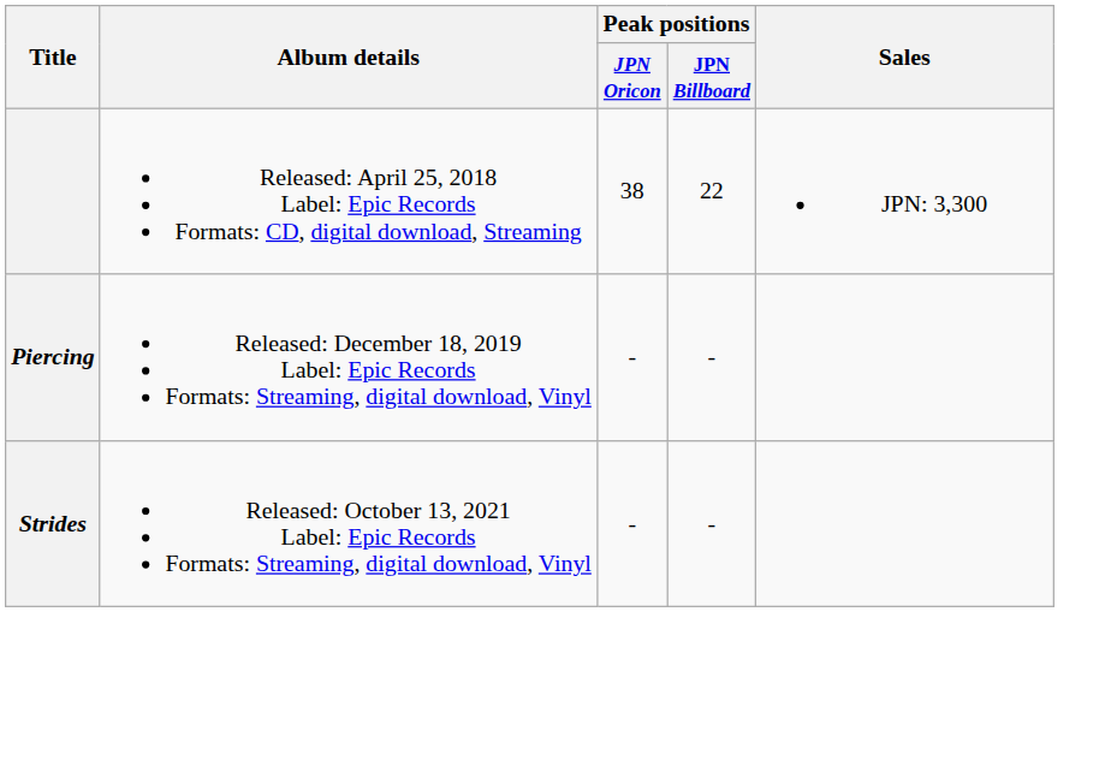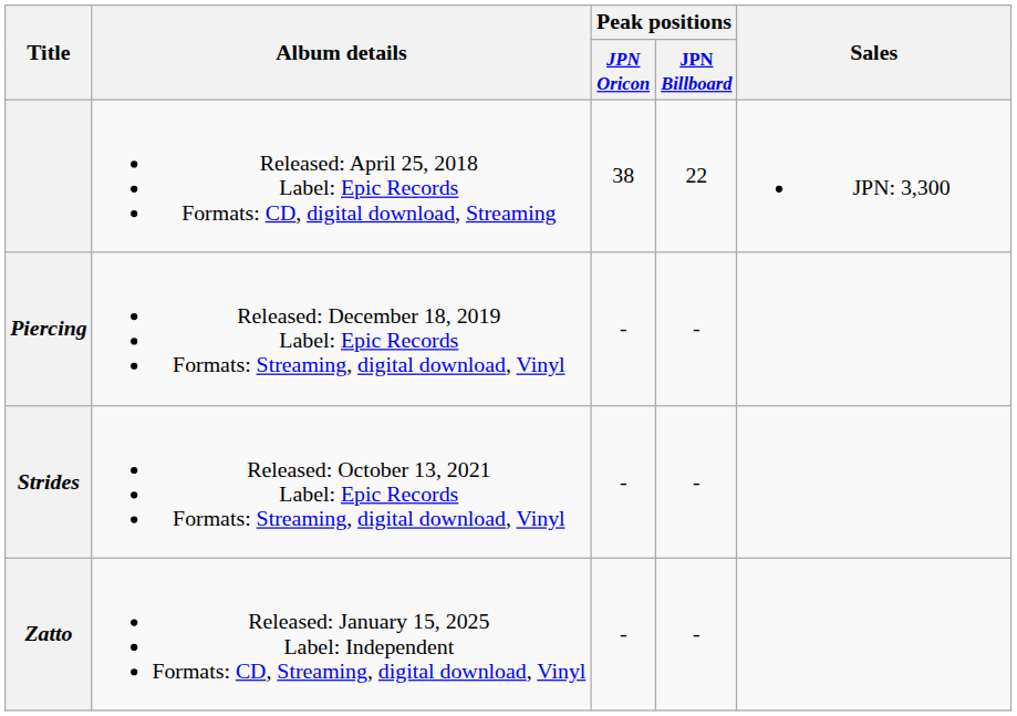+ row: Zatto | Released: January 15, 2025 Label: Independent Formats: CD, Streaming, digital download, Vinyl | - | -
